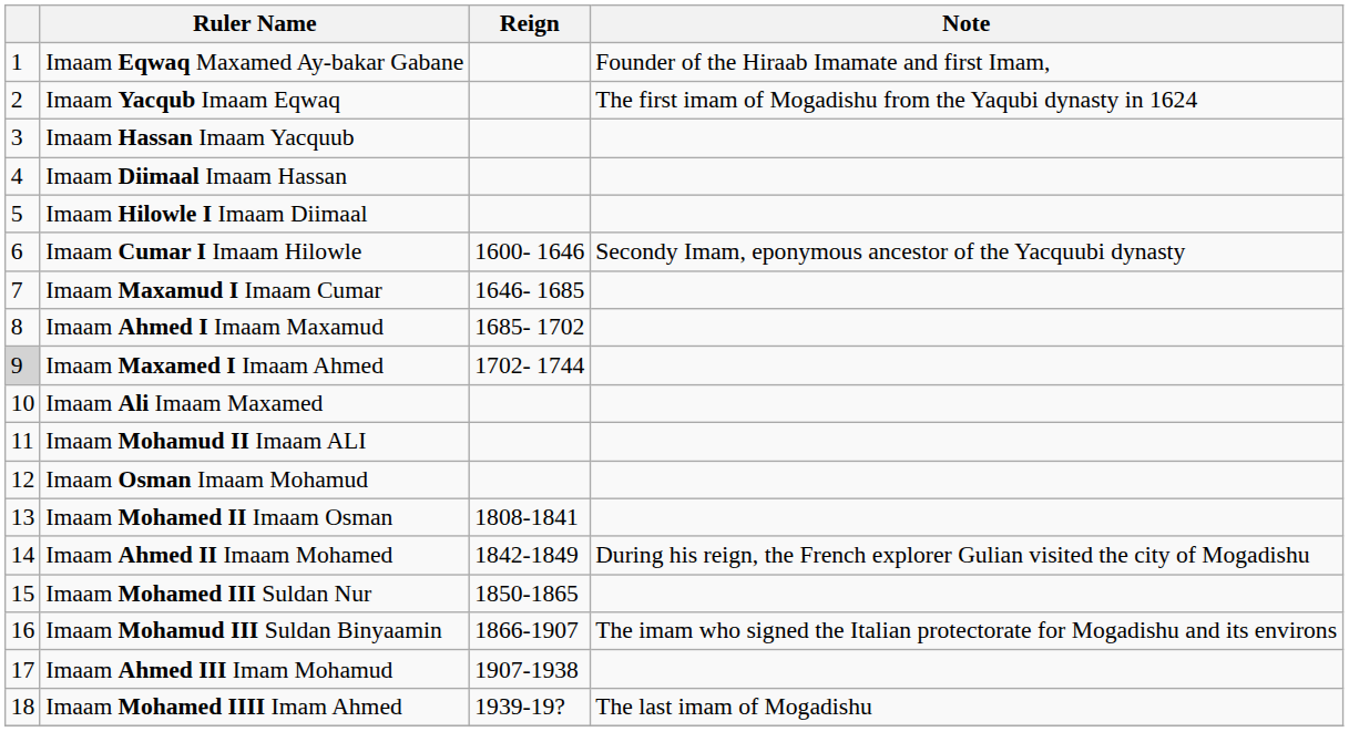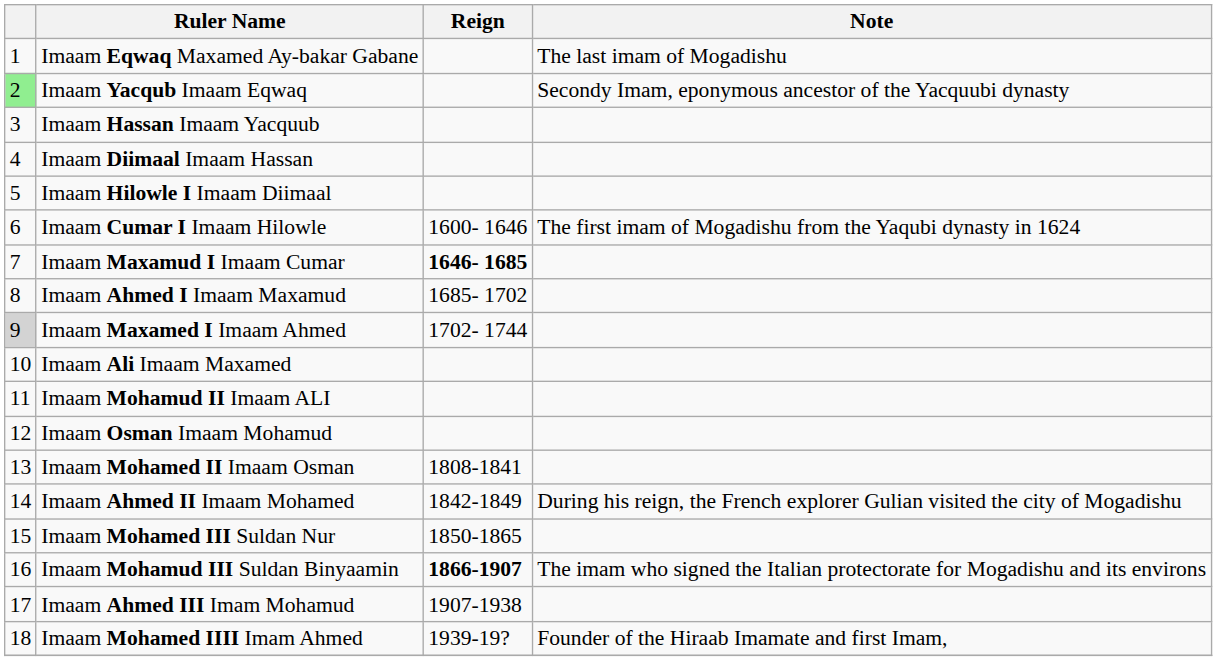Imaam Eqwaq Maxamed Ay-bakar Gabane | Note: Founder of the Hiraab Imamate and first Imam, -> The last imam of Mogadishu
Imaam Yacqub Imaam Eqwaq | column 1: no background -> lightgreen background
Imaam Yacqub Imaam Eqwaq | Note: The first imam of Mogadishu from the Yaqubi dynasty in 1624 -> Secondy Imam, eponymous ancestor of the Yacquubi dynasty
Imaam Cumar I Imaam Hilowle | Note: Secondy Imam, eponymous ancestor of the Yacquubi dynasty -> The first imam of Mogadishu from the Yaqubi dynasty in 1624
Imaam Maxamud I Imaam Cumar | Reign: normal -> bold
Imaam Mohamud III Suldan Binyaamin | Reign: normal -> bold
Imaam Mohamed IIII Imam Ahmed | Note: The last imam of Mogadishu -> Founder of the Hiraab Imamate and first Imam,
